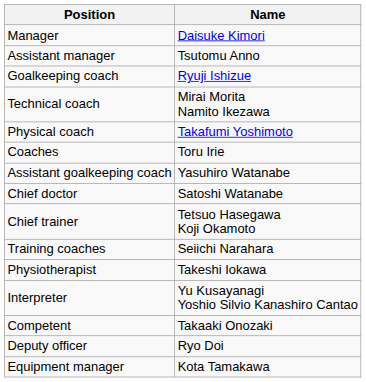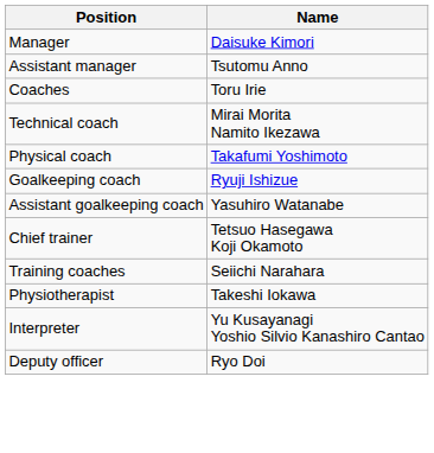rows swapped: Coaches <-> Goalkeeping coach
- row: Chief doctor | Satoshi Watanabe
- row: Competent | Takaaki Onozaki
- row: Equipment manager | Kota Tamakawa
